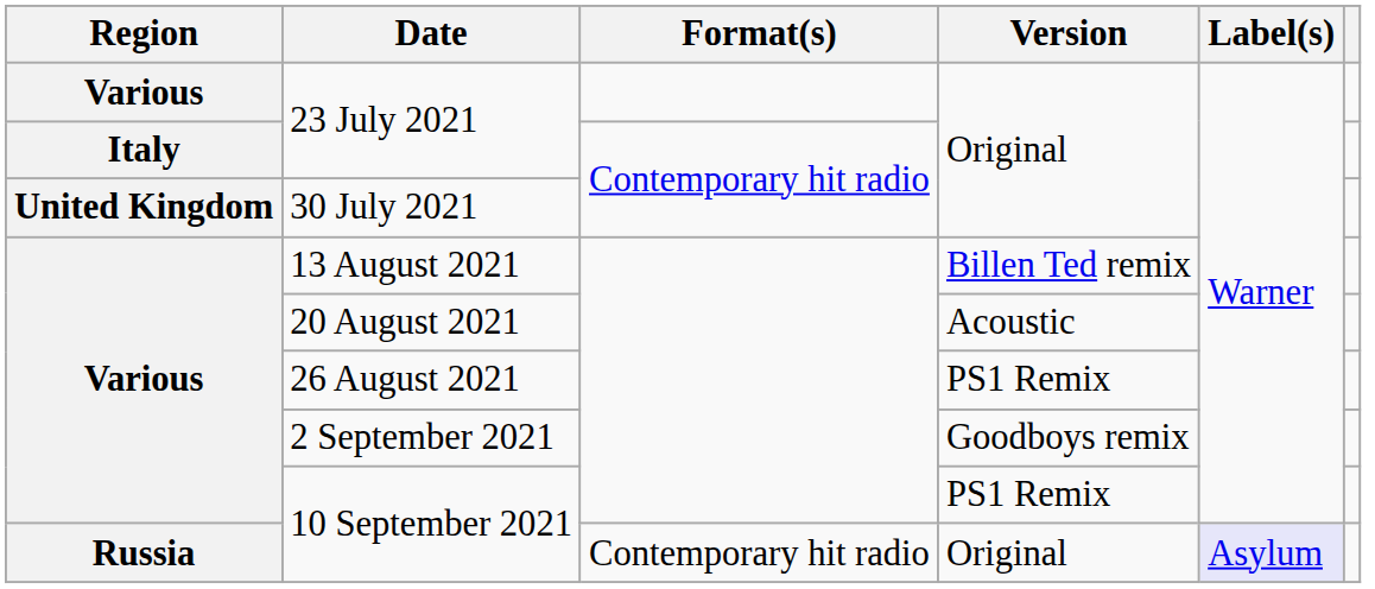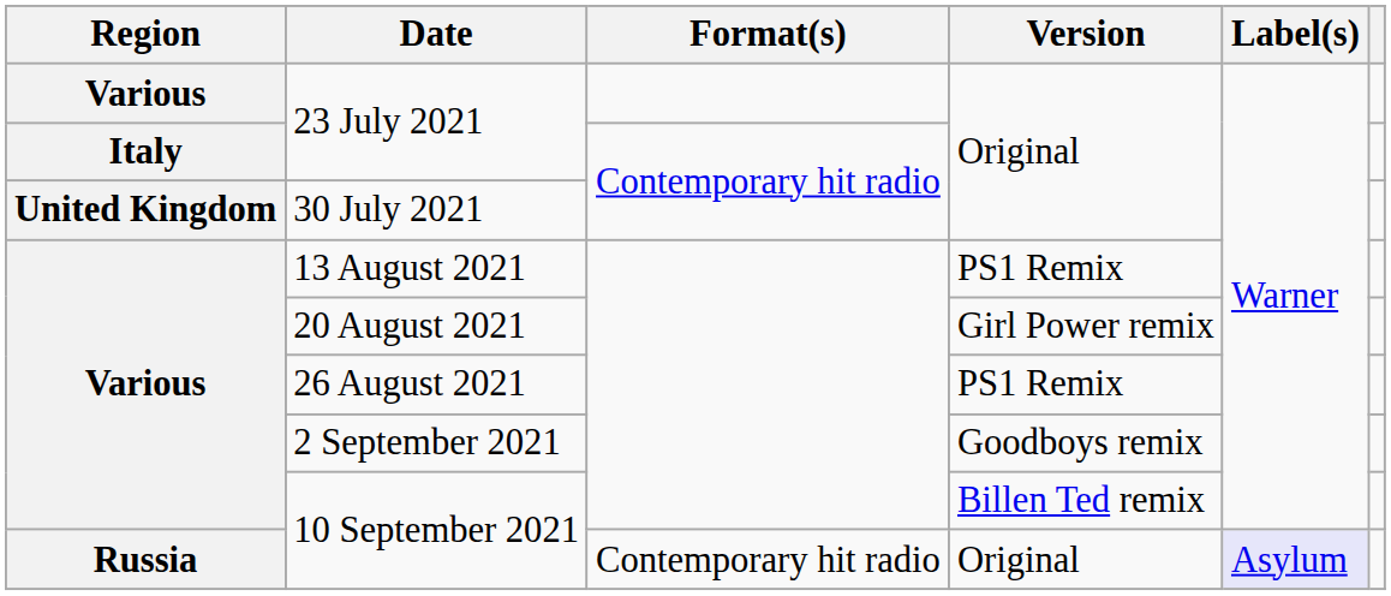13 August 2021 | Version: Billen Ted remix -> PS1 Remix
20 August 2021 | Version: Acoustic -> Girl Power remix
Various / 10 September 2021 | Version: PS1 Remix -> Billen Ted remix
